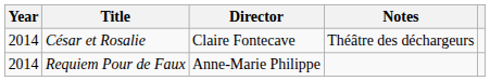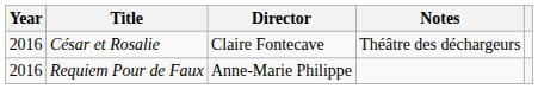César et Rosalie | Year: 2014 -> 2016
Requiem Pour de Faux | Year: 2014 -> 2016
